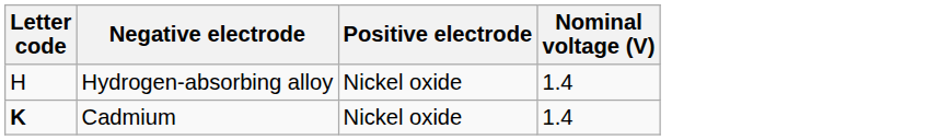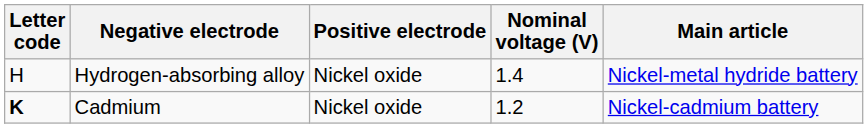+ column: Main article | Nickel-metal hydride battery | Nickel-cadmium battery
Cadmium | Nominal voltage (V): 1.4 -> 1.2
